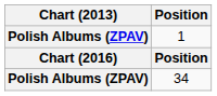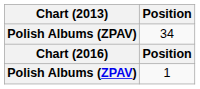rows swapped: 1 <-> 34
